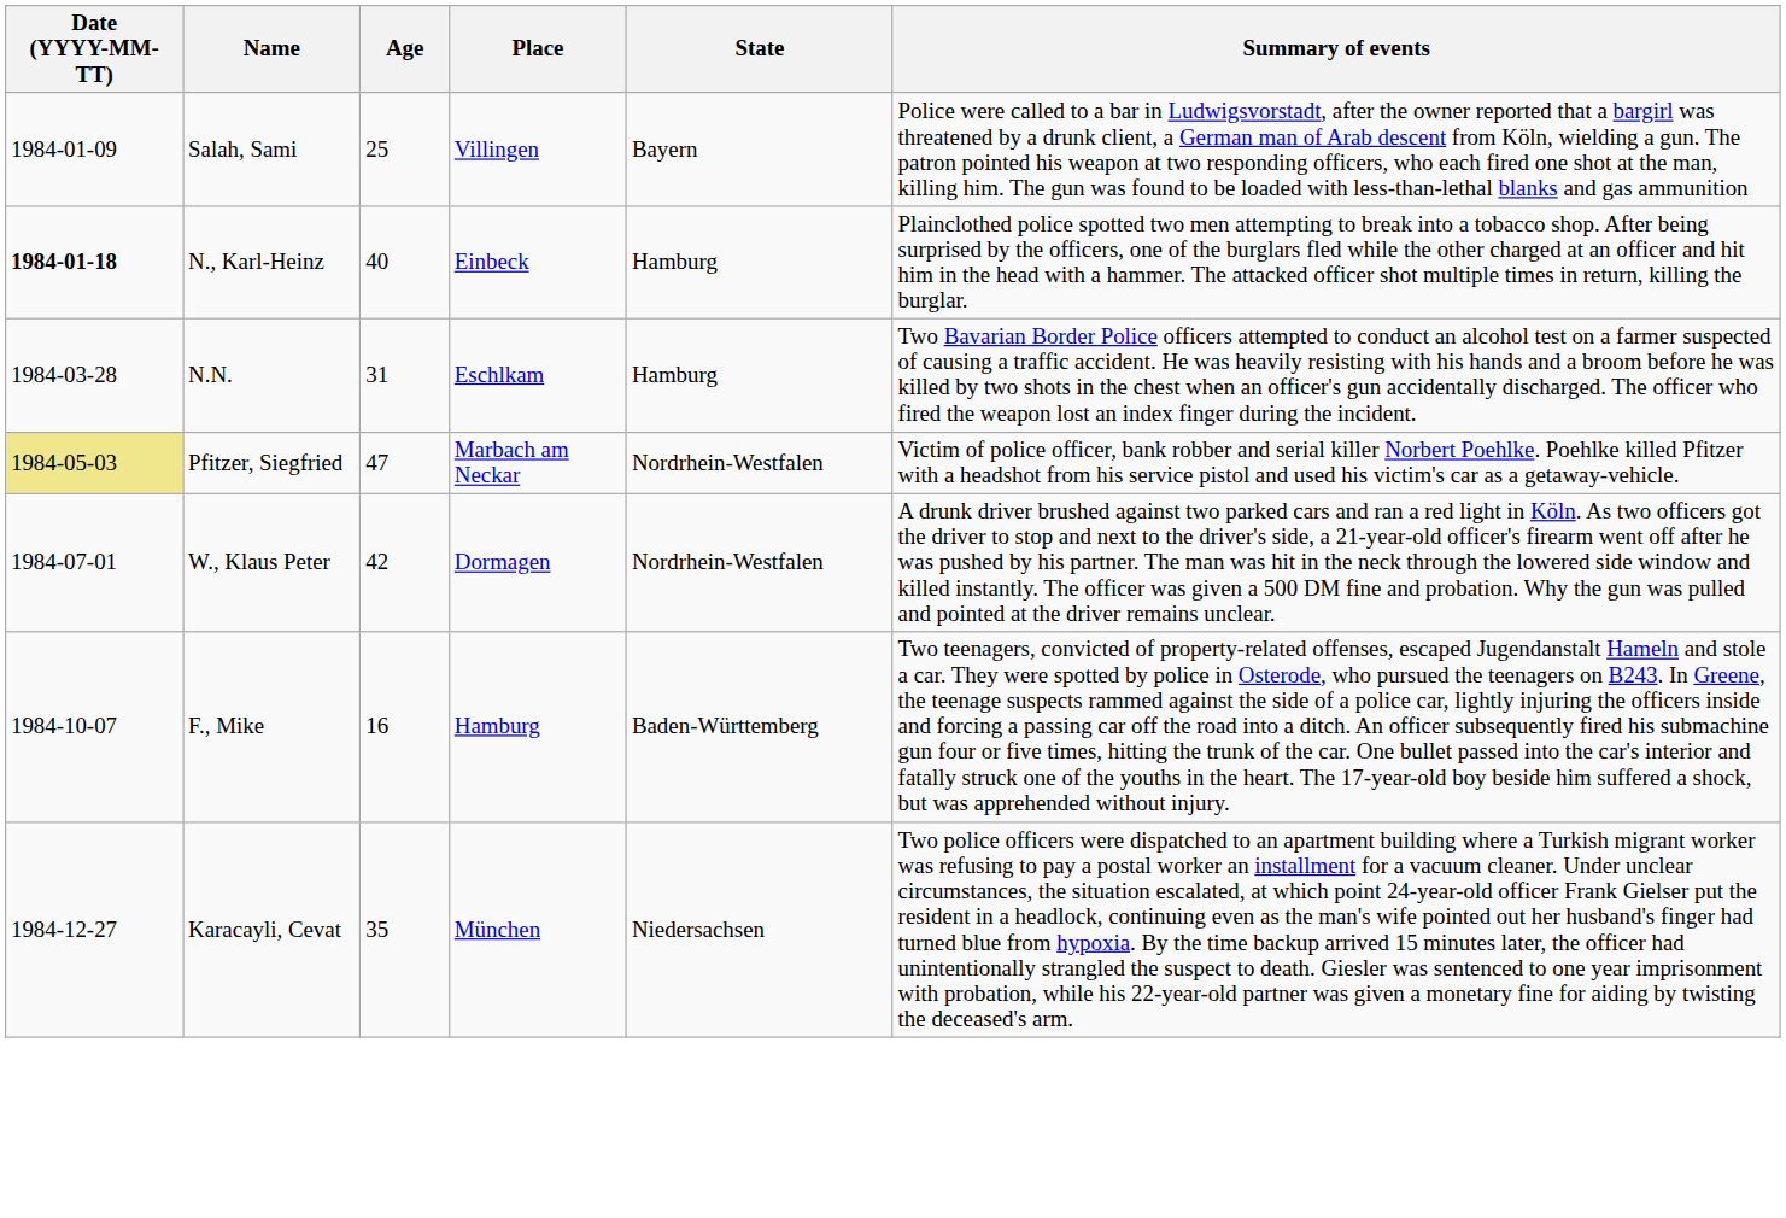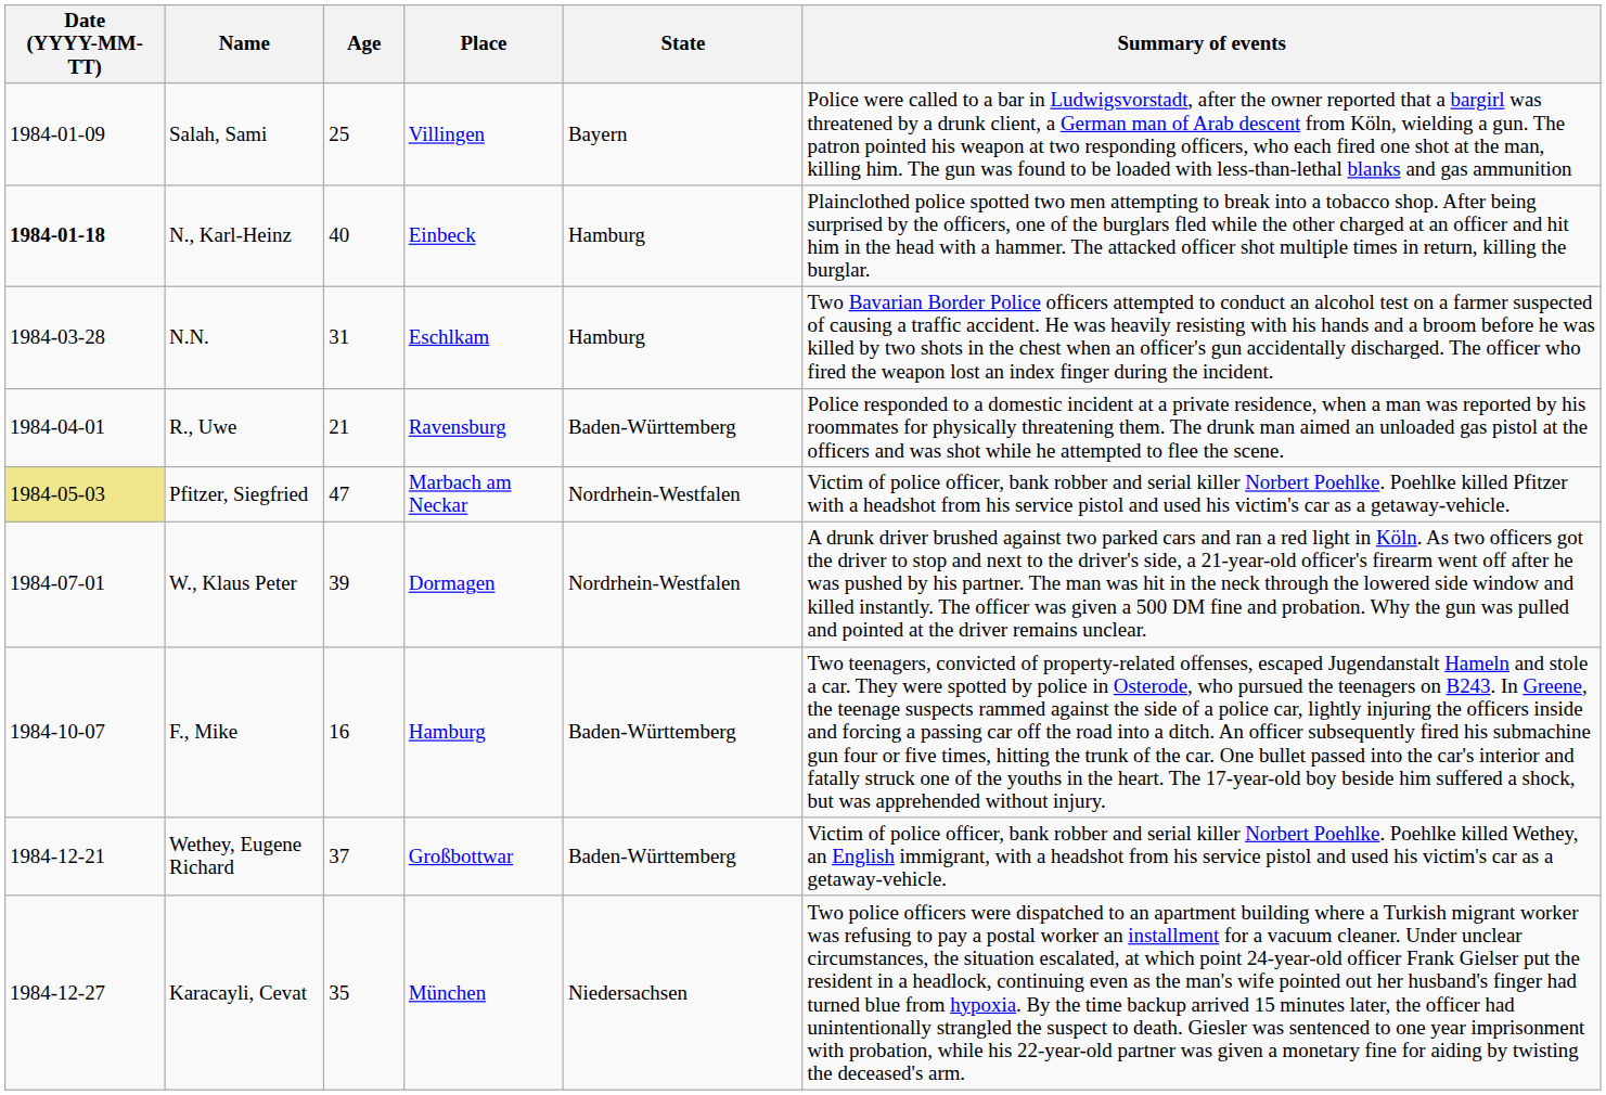+ row: 1984-04-01 | R., Uwe | 21 | Ravensburg | Baden-Württemberg | Police responded to a domestic incident at a private residence, when a man was reported by his roommates for physically threatening them. The drunk man aimed an unloaded gas pistol at the officers and was shot while he attempted to flee the scene.
W., Klaus Peter | Age: 42 -> 39
+ row: 1984-12-21 | Wethey, Eugene Richard | 37 | Großbottwar | Baden-Württemberg | Victim of police officer, bank robber and serial killer Norbert Poehlke. Poehlke killed Wethey, an English immigrant, with a headshot from his service pistol and used his victim's car as a getaway-vehicle.
